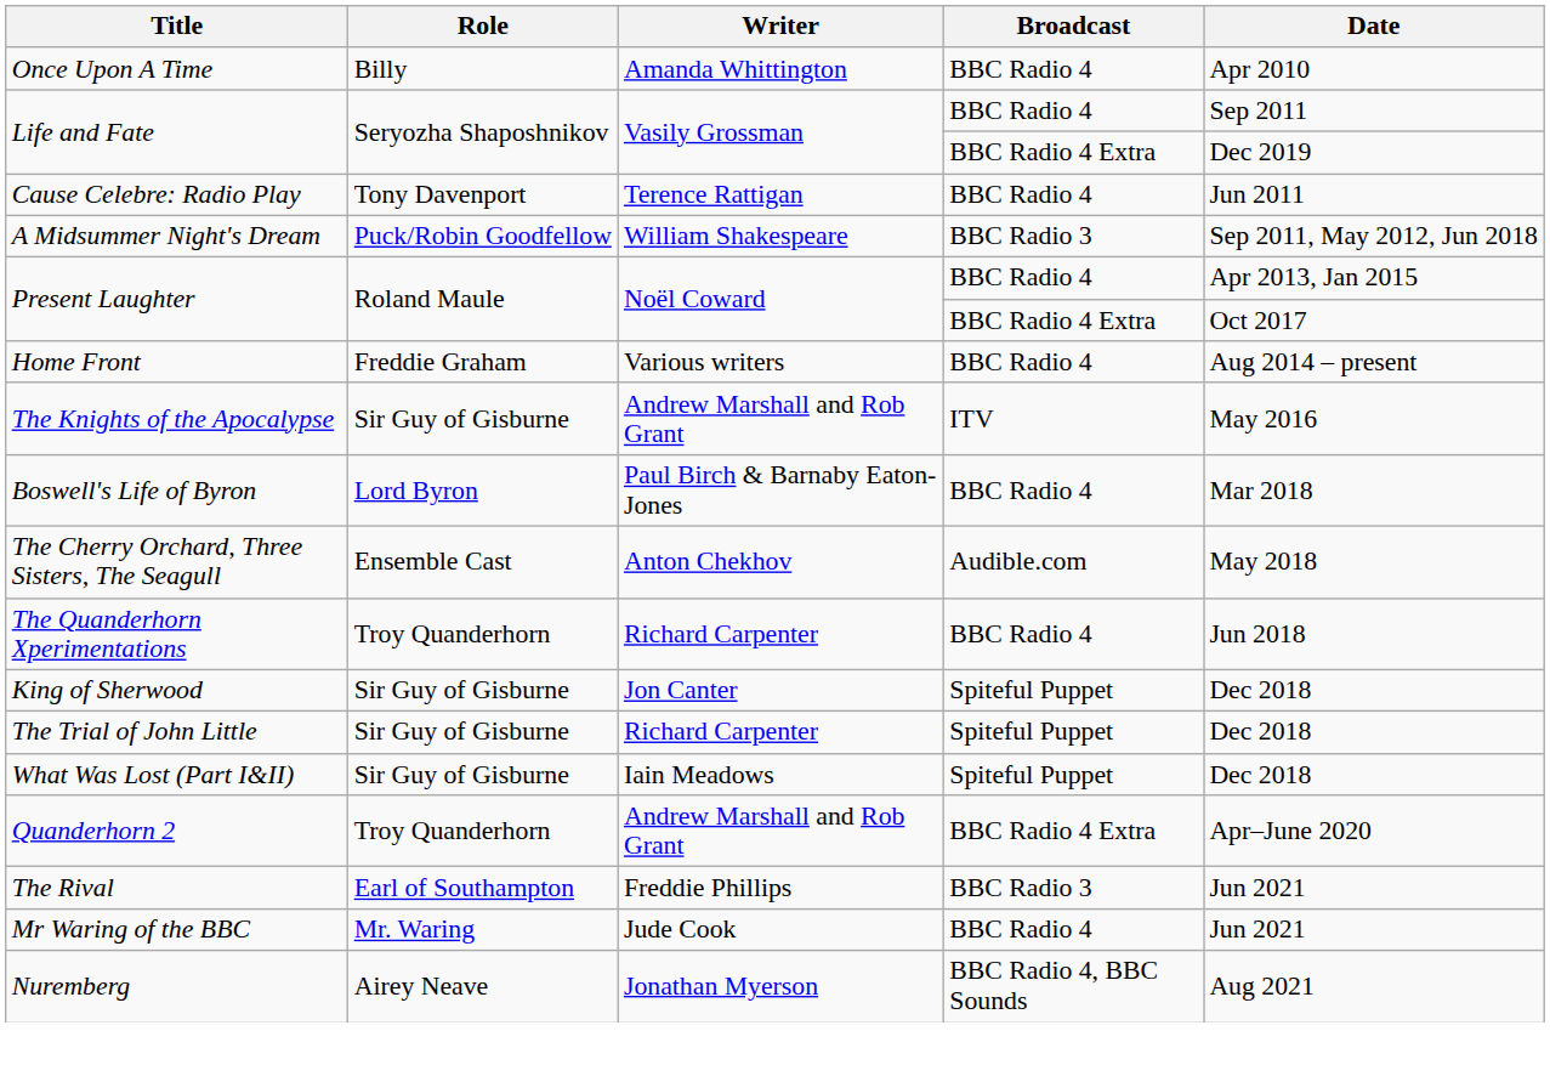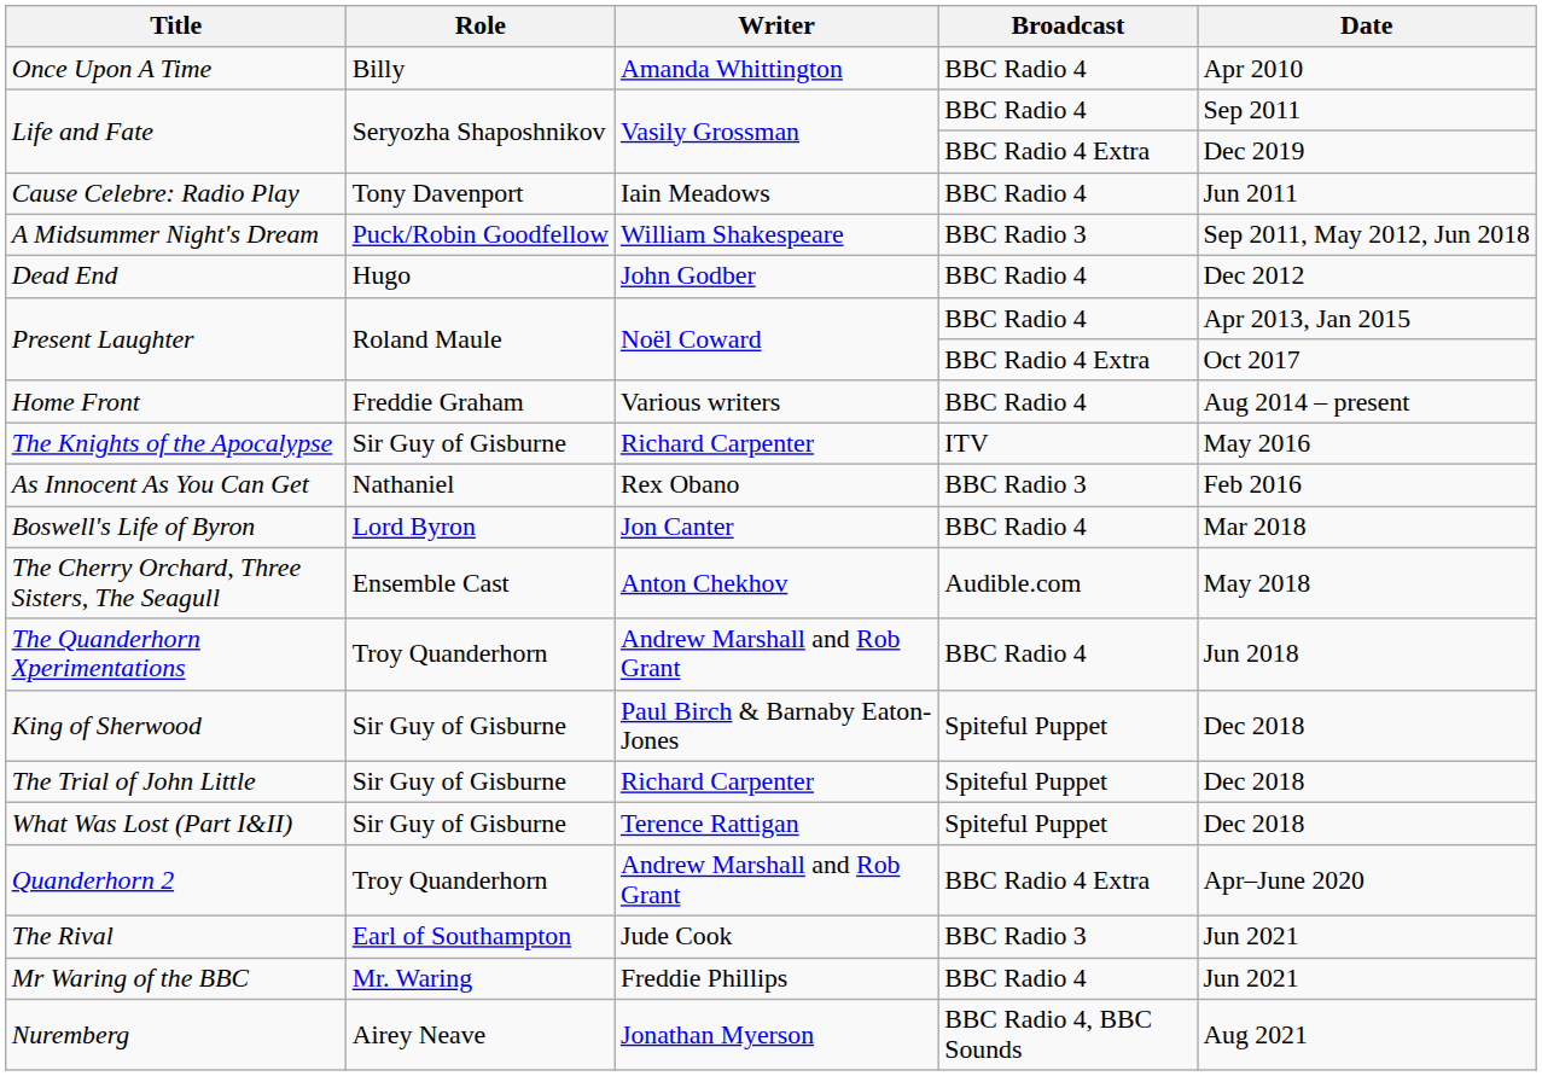Cause Celebre: Radio Play | Writer: Terence Rattigan -> Iain Meadows
+ row: Dead End | Hugo | John Godber | BBC Radio 4 | Dec 2012
The Knights of the Apocalypse | Writer: Andrew Marshall and Rob Grant -> Richard Carpenter
+ row: As Innocent As You Can Get | Nathaniel | Rex Obano | BBC Radio 3 | Feb 2016
Boswell's Life of Byron | Writer: Paul Birch & Barnaby Eaton-Jones -> Jon Canter
The Quanderhorn Xperimentations | Writer: Richard Carpenter -> Andrew Marshall and Rob Grant
King of Sherwood | Writer: Jon Canter -> Paul Birch & Barnaby Eaton-Jones
What Was Lost (Part I&II) | Writer: Iain Meadows -> Terence Rattigan
The Rival | Writer: Freddie Phillips -> Jude Cook
Mr Waring of the BBC | Writer: Jude Cook -> Freddie Phillips
